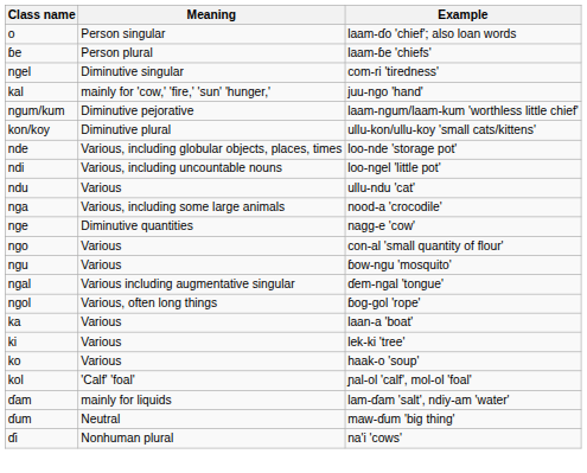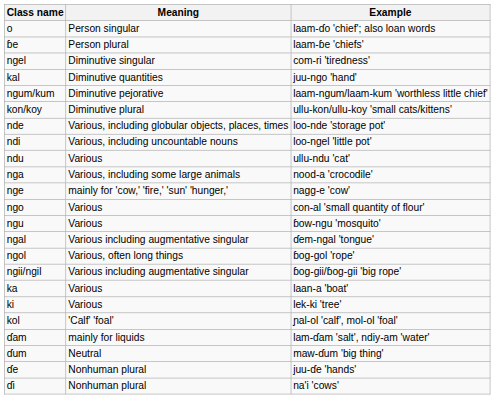kal | Meaning: mainly for 'cow,' 'fire,' 'sun' 'hunger,' -> Diminutive quantities
nge | Meaning: Diminutive quantities -> mainly for 'cow,' 'fire,' 'sun' 'hunger,'
+ row: ngii/ngil | Various including augmentative singular | ɓog-gii/ɓog-gii 'big rope'
- row: ko | Various | haak-o 'soup'
+ row: ɗe | Nonhuman plural | juu-ɗe 'hands'
